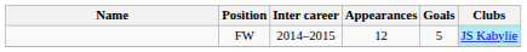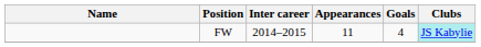FW | Appearances: 12 -> 11
FW | Goals: 5 -> 4
